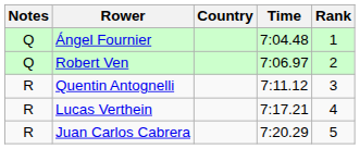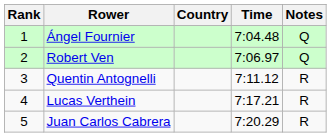columns swapped: Rank <-> Notes
